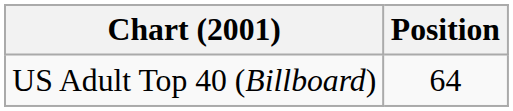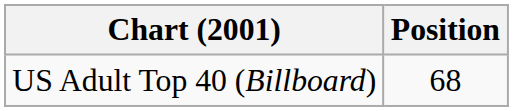US Adult Top 40 (Billboard) | Position: 64 -> 68
